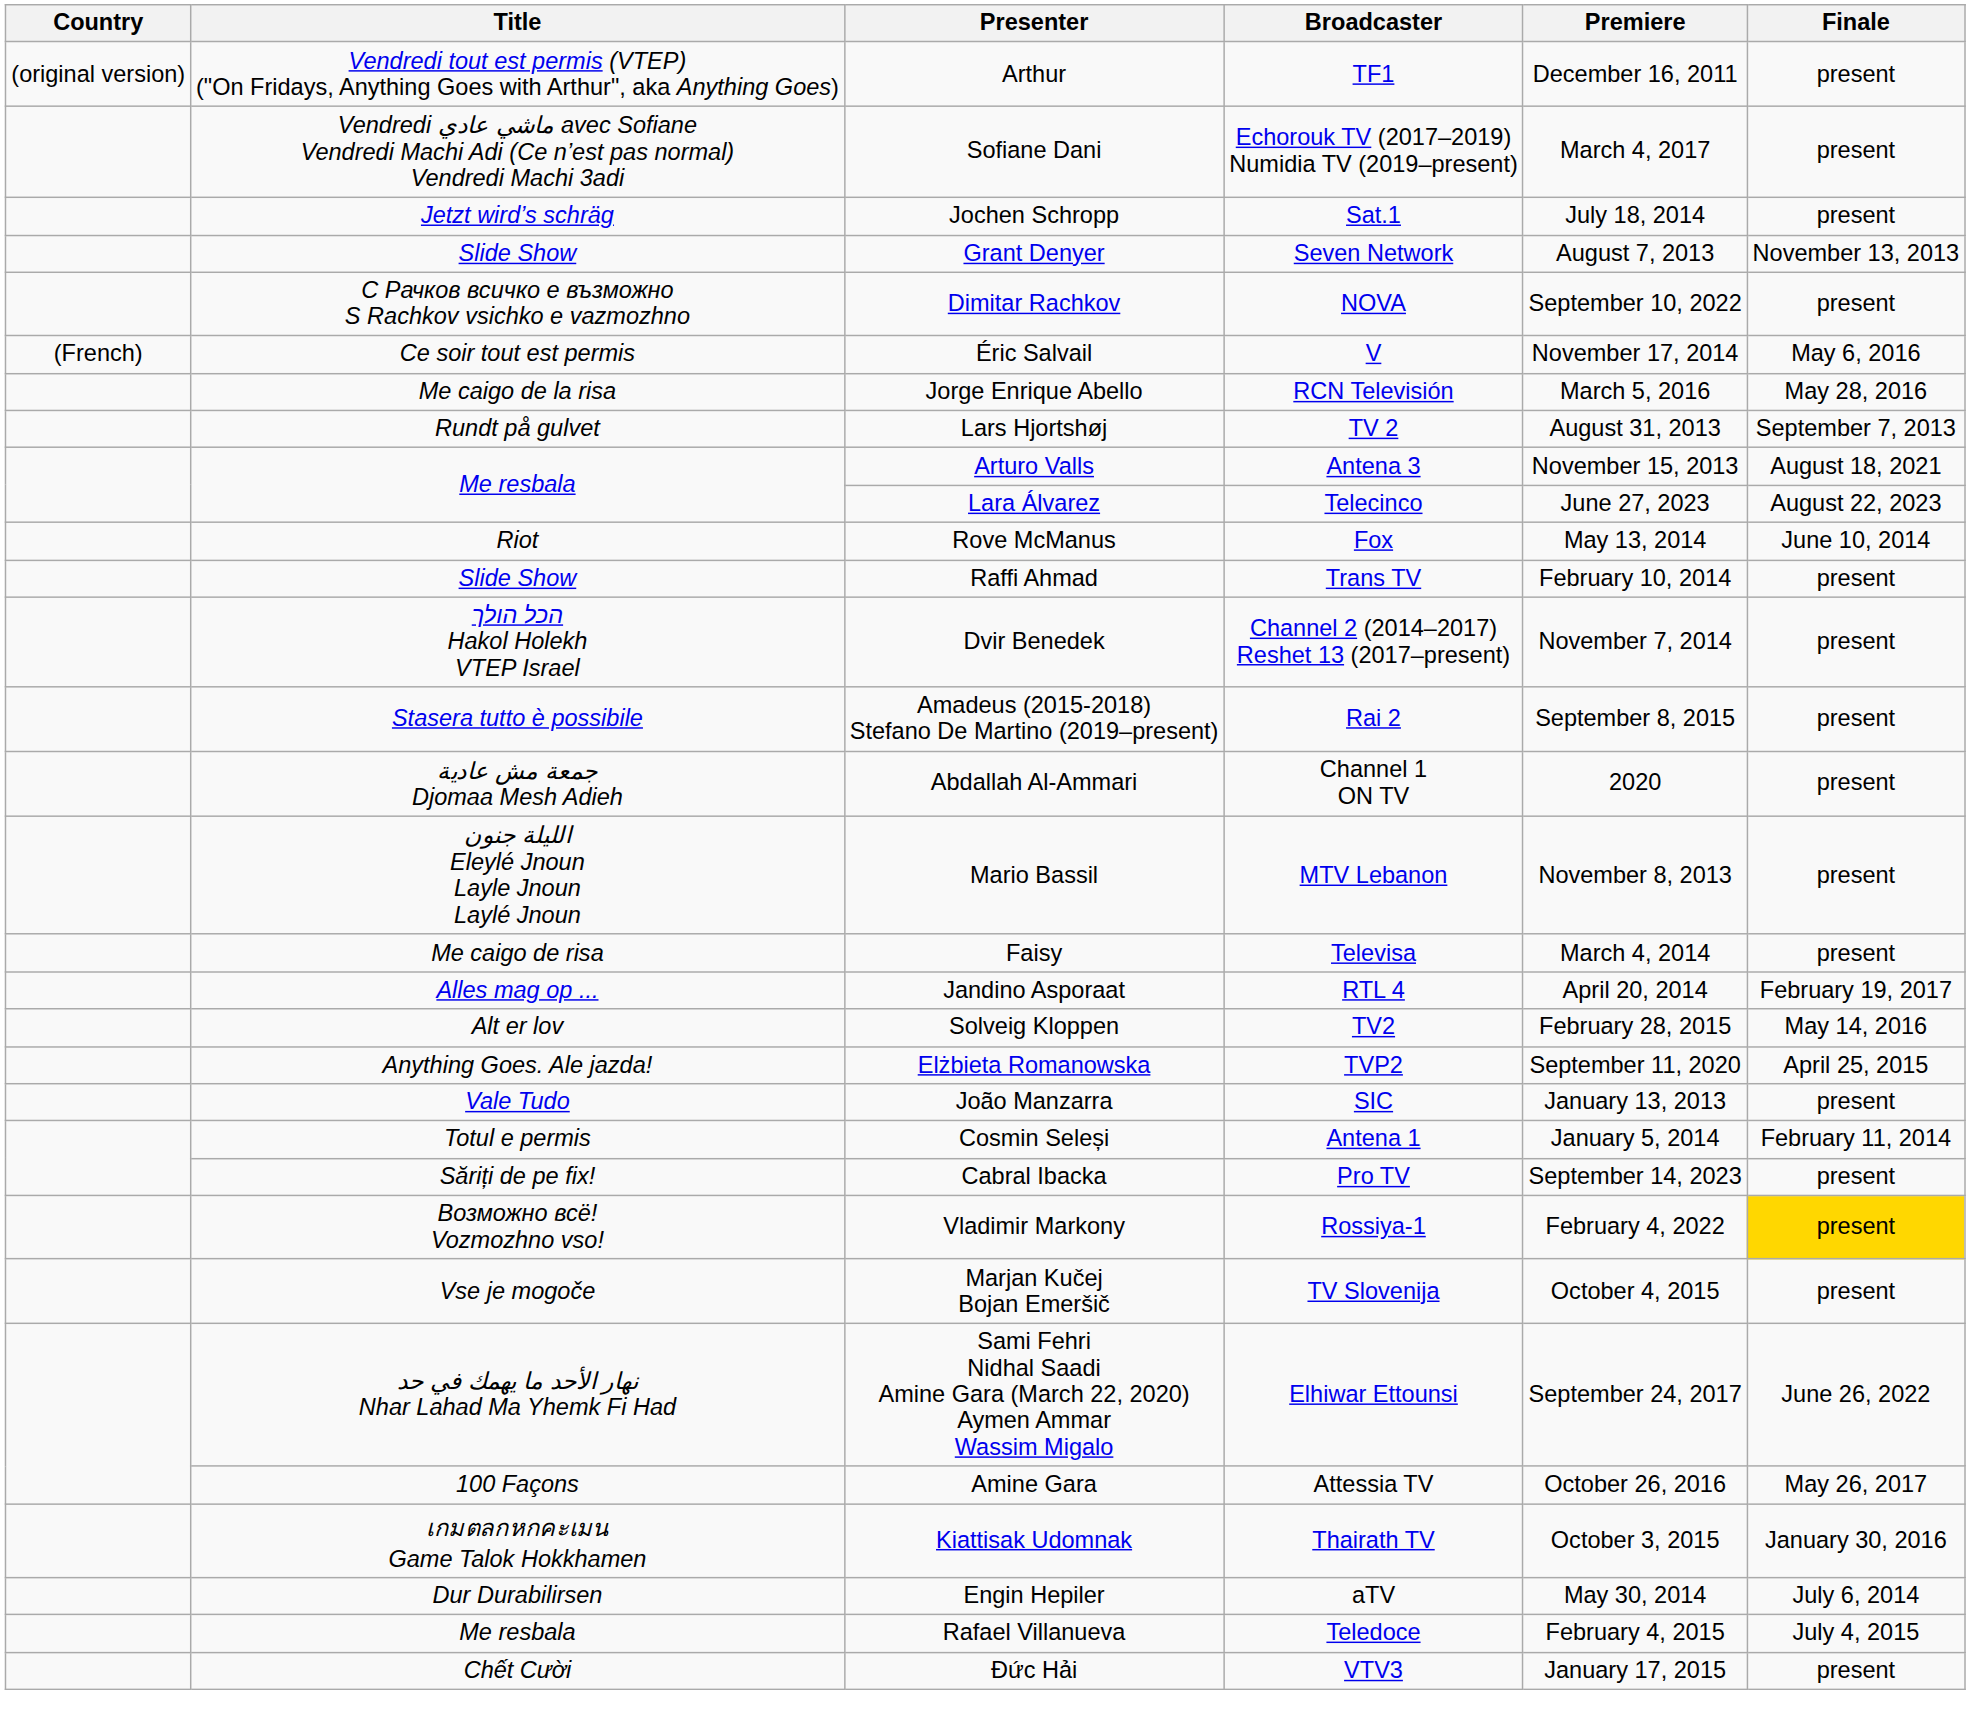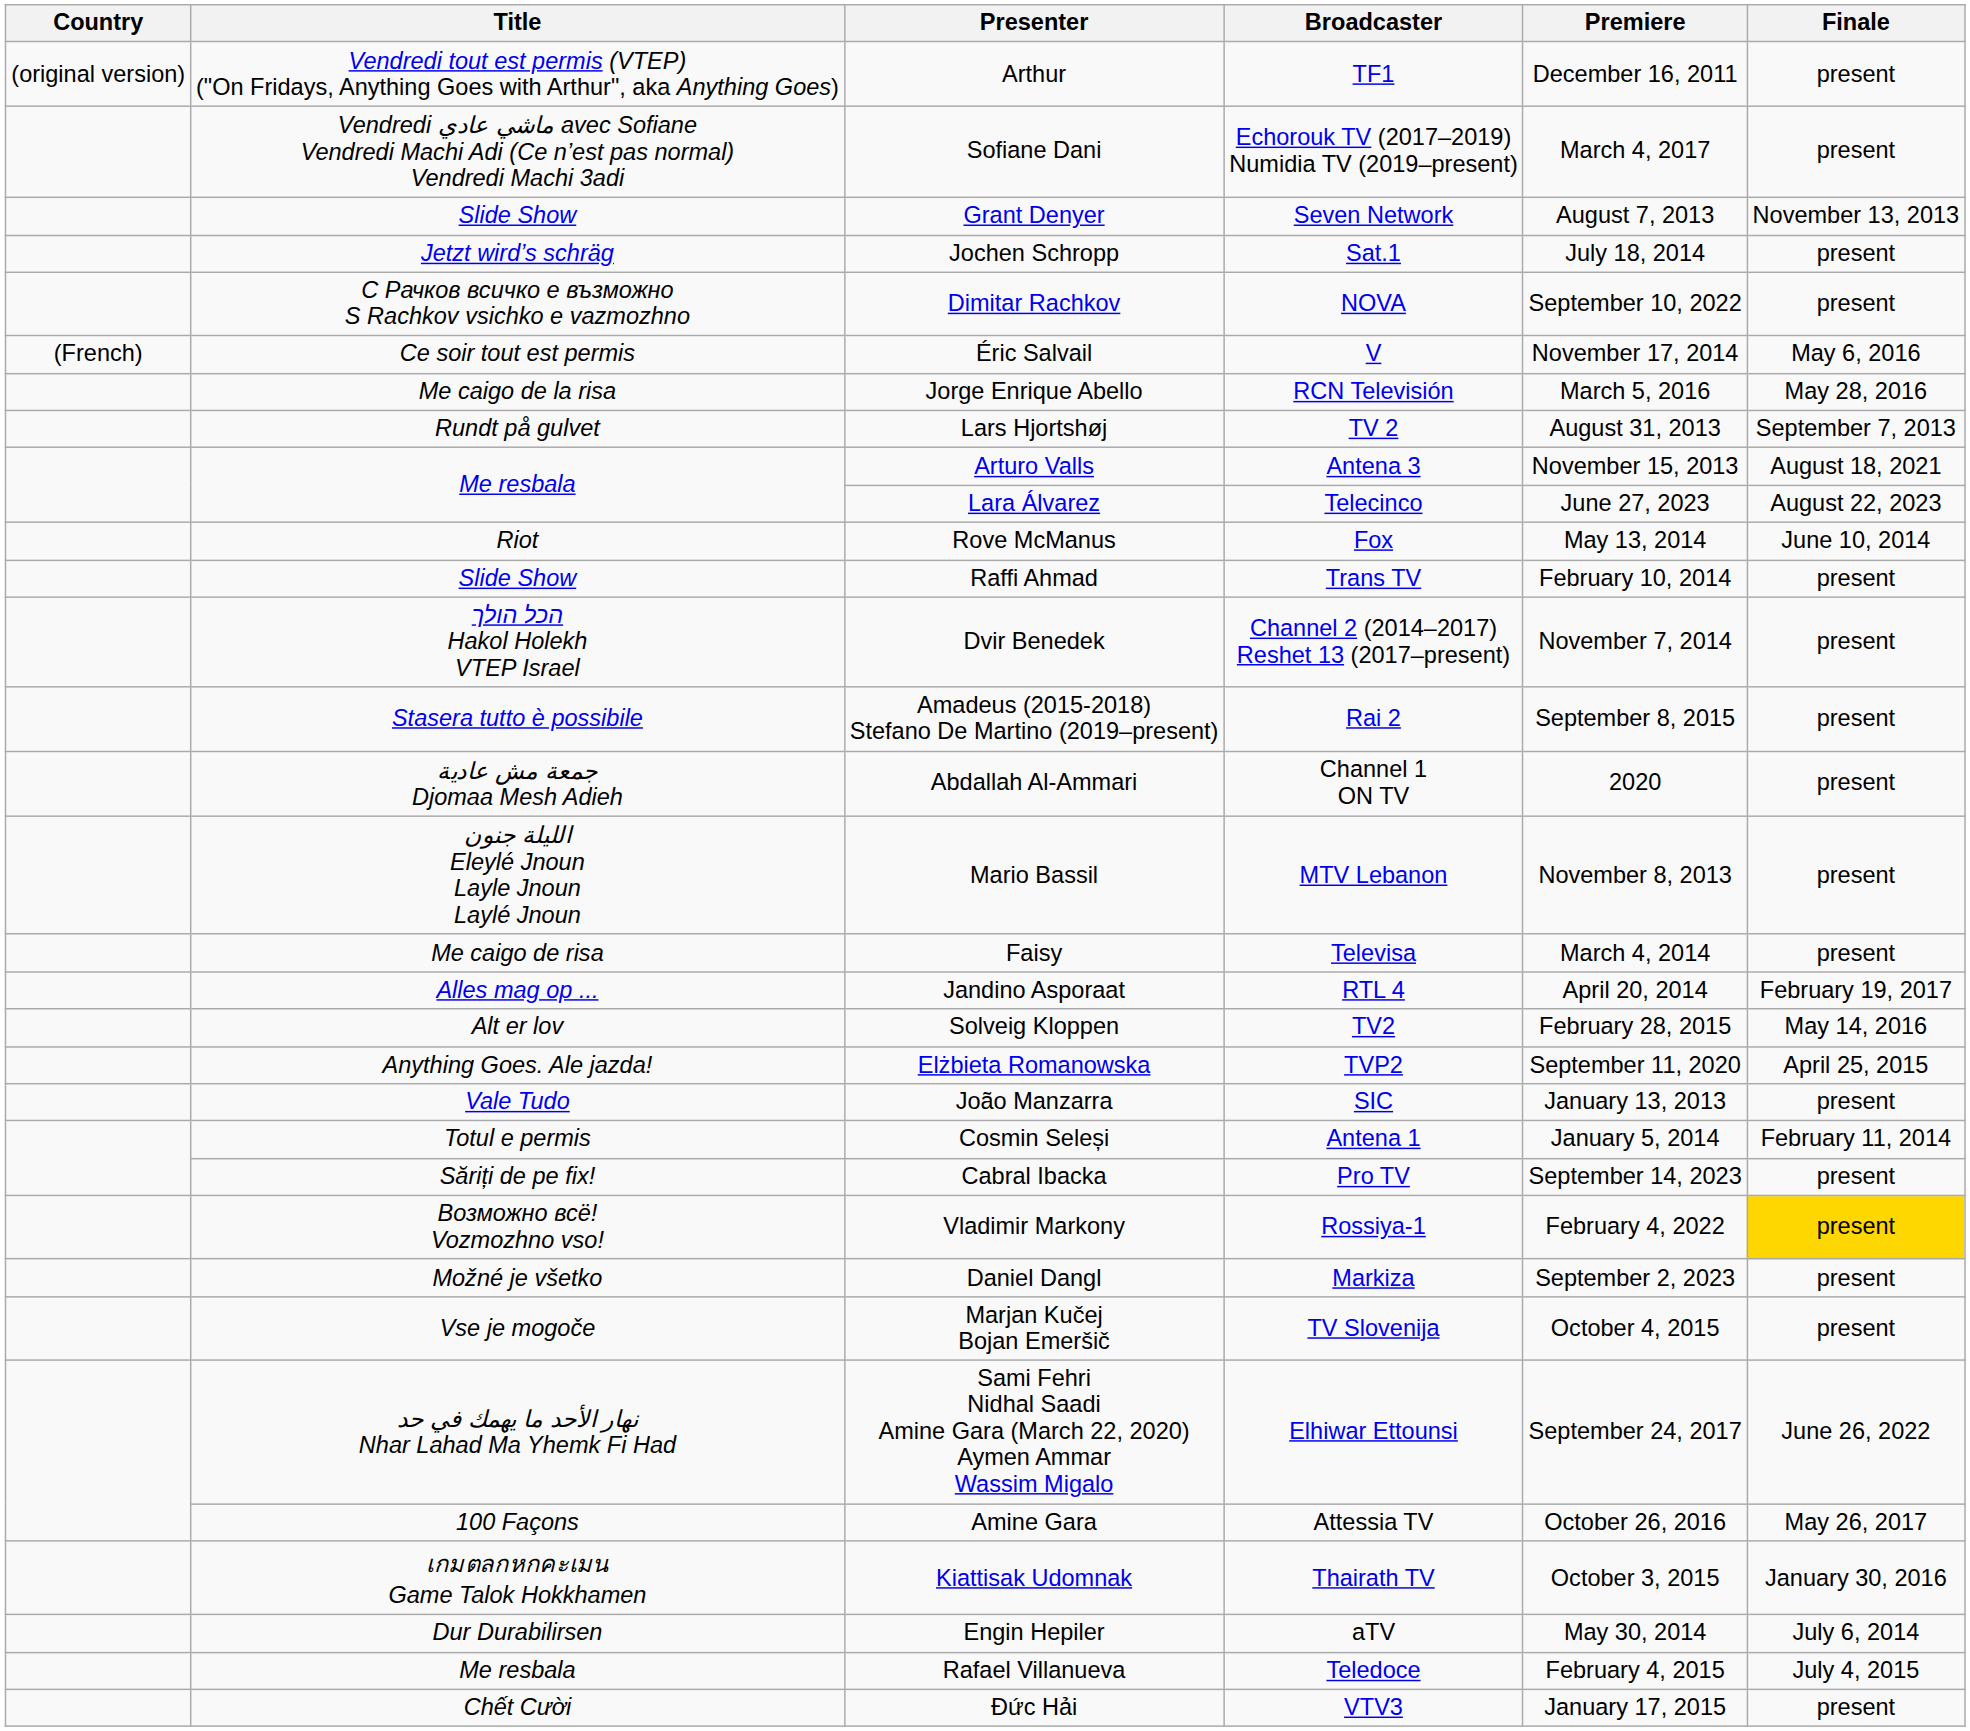rows swapped: Jochen Schropp <-> Grant Denyer
+ row: Možné je všetko | Daniel Dangl | Markiza | September 2, 2023 | present
